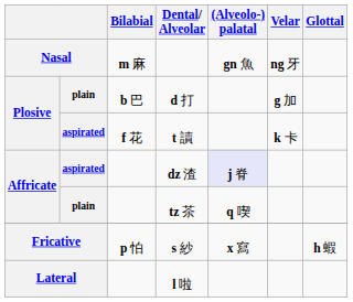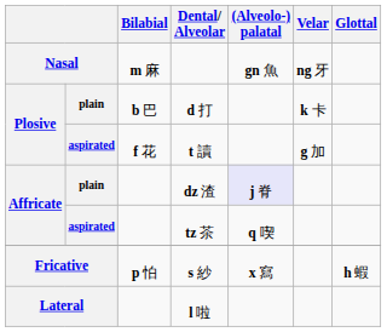d 打 | Velar: g 加 -> k 卡
t 讀 | Velar: k 卡 -> g 加
dz 渣 | column 2: aspirated -> plain
tz 茶 | column 2: plain -> aspirated
